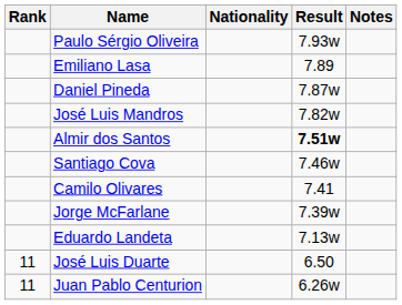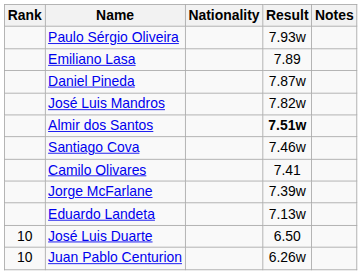José Luis Duarte | Rank: 11 -> 10
Juan Pablo Centurion | Rank: 11 -> 10
